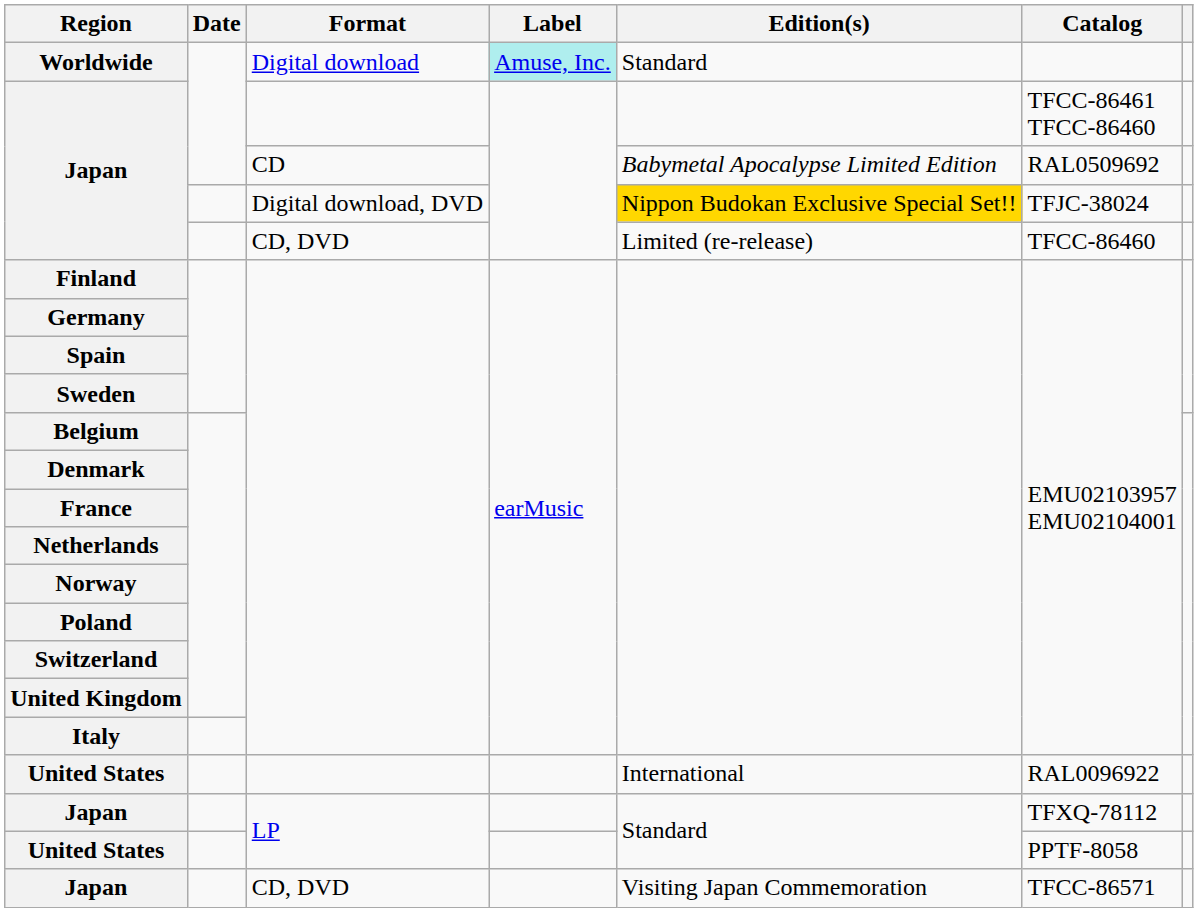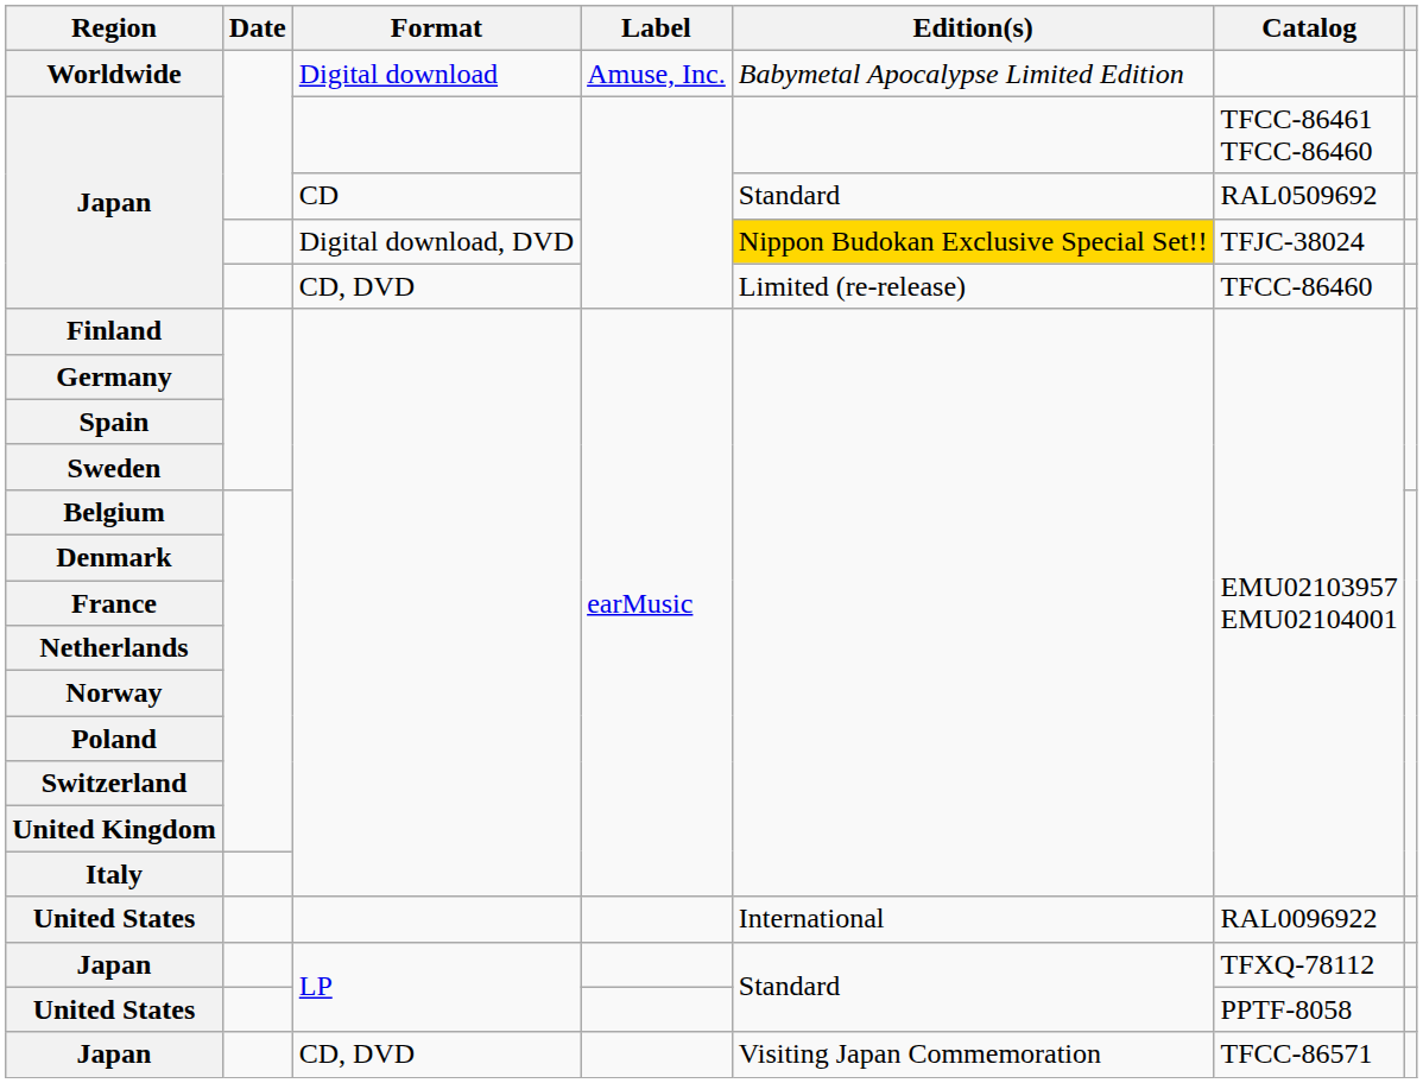Worldwide | Label: paleturquoise background -> no background
Worldwide | Edition(s): Standard -> Babymetal Apocalypse Limited Edition
Japan / CD | Edition(s): Babymetal Apocalypse Limited Edition -> Standard
